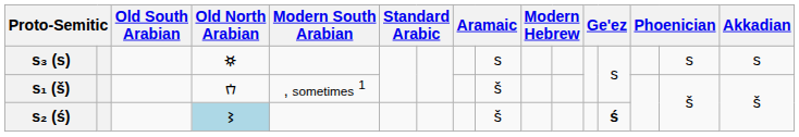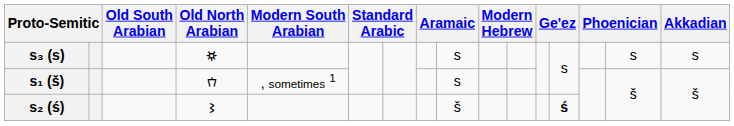s₁ (š) | column 9: š -> s
s₂ (ś) | Old North Arabian: lightblue background -> no background
